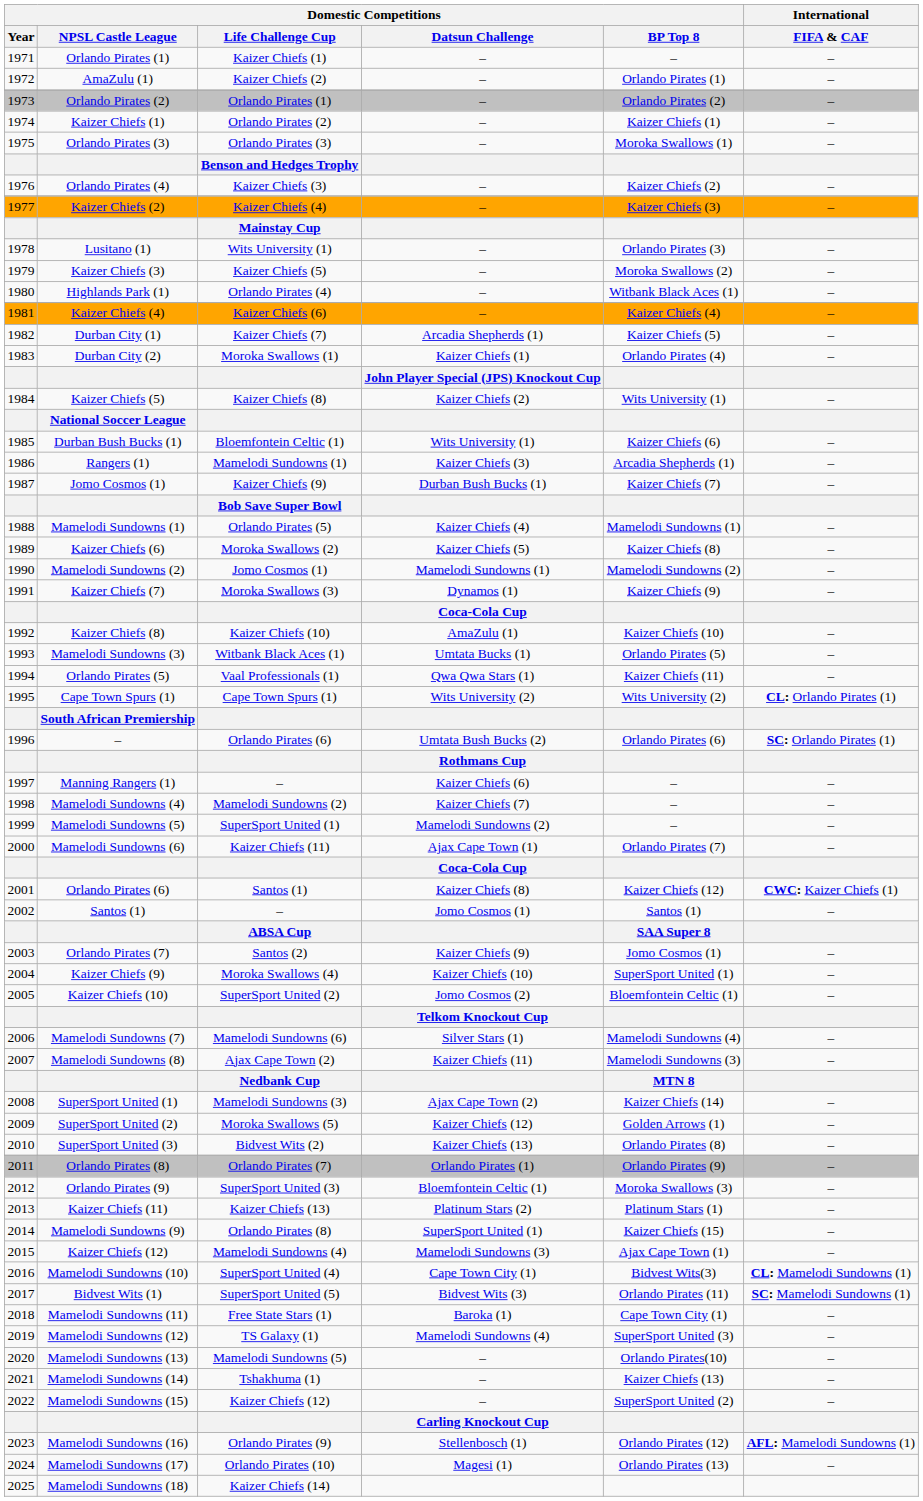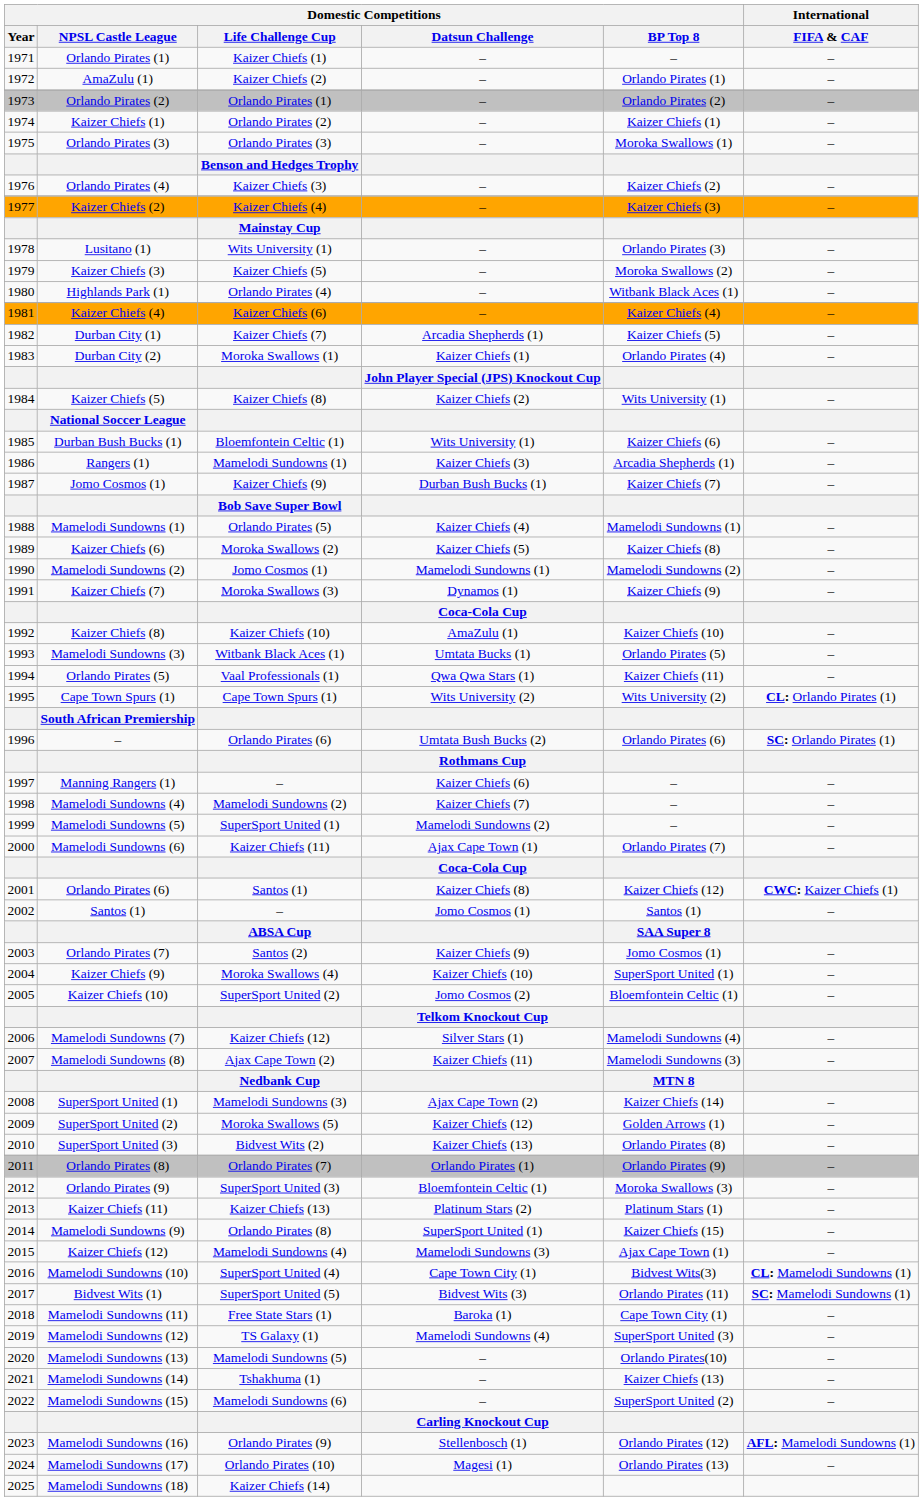Mamelodi Sundowns (7) | Domestic Competitions / Life Challenge Cup: Mamelodi Sundowns (6) -> Kaizer Chiefs (12)
Mamelodi Sundowns (15) | Domestic Competitions / Life Challenge Cup: Kaizer Chiefs (12) -> Mamelodi Sundowns (6)
